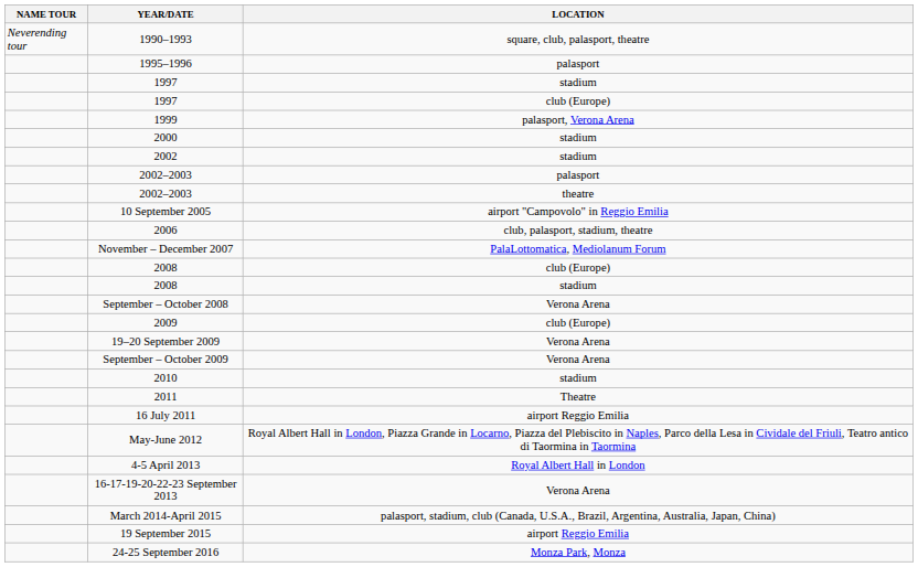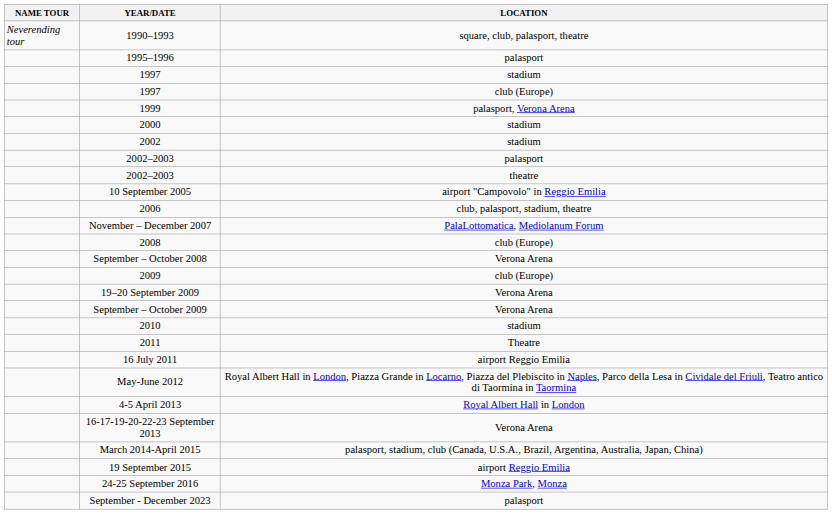- row: 2008 | stadium
+ row: September - December 2023 | palasport
